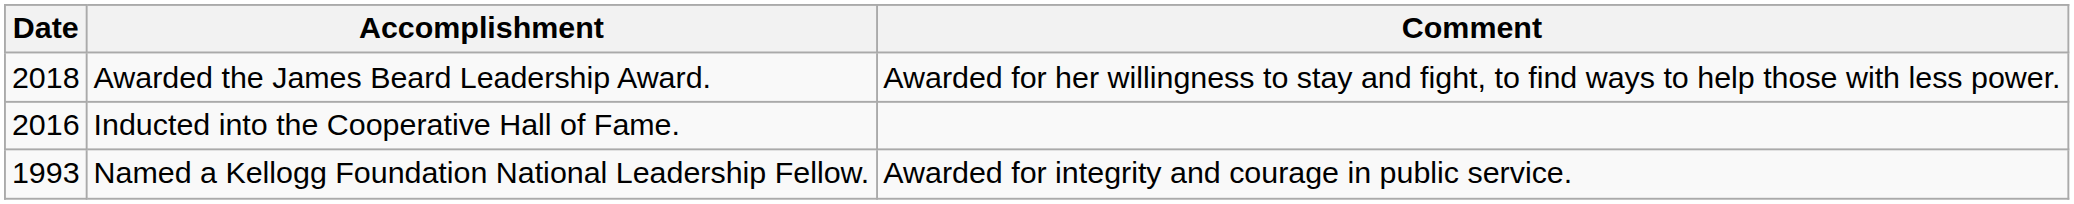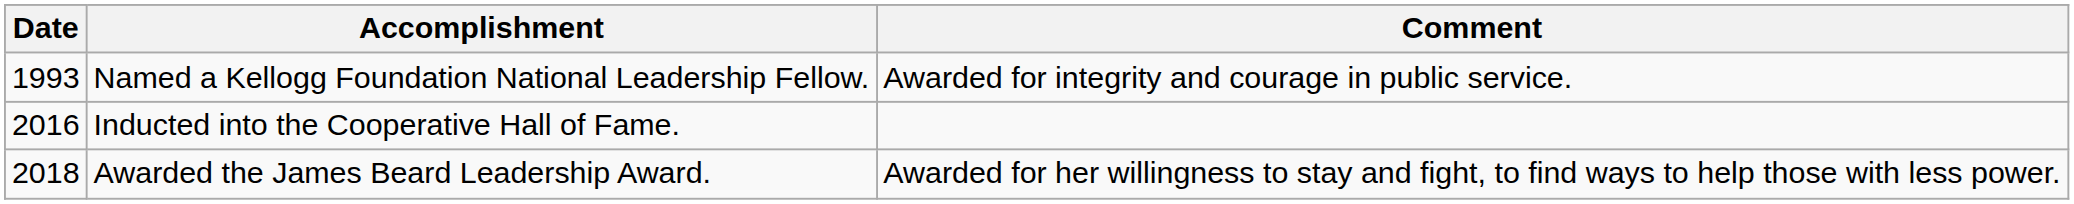rows swapped: Named a Kellogg Foundation National Leadership Fellow. <-> Awarded the James Beard Leadership Award.
